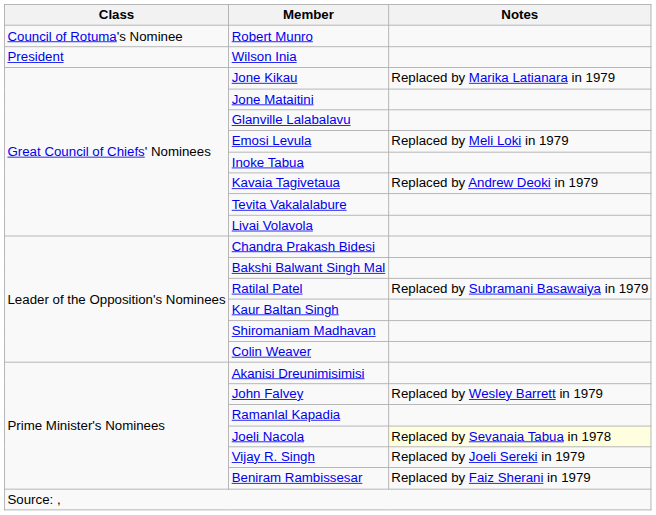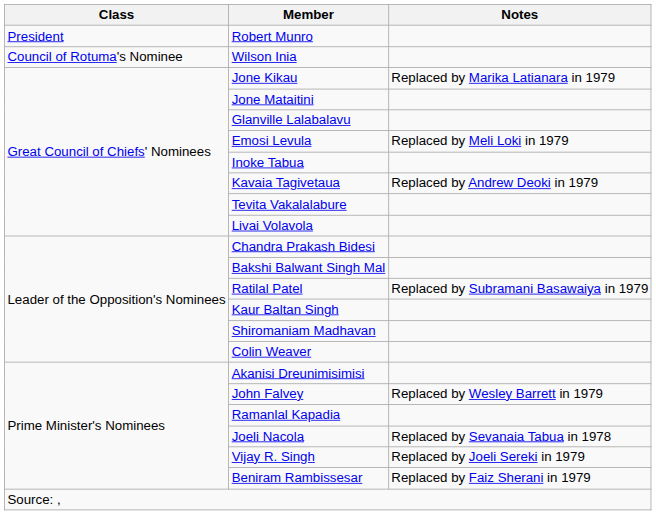Robert Munro | Class: Council of Rotuma's Nominee -> President
Wilson Inia | Class: President -> Council of Rotuma's Nominee
Joeli Nacola | Notes: lightyellow background -> no background
